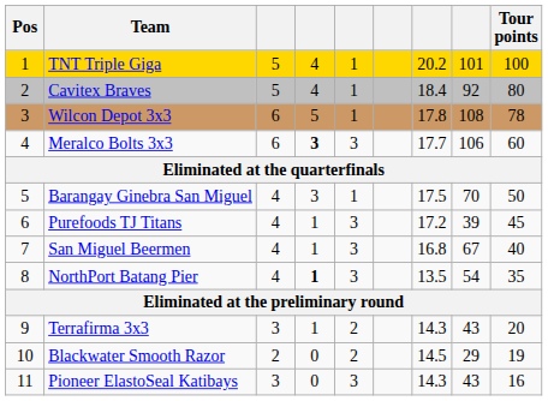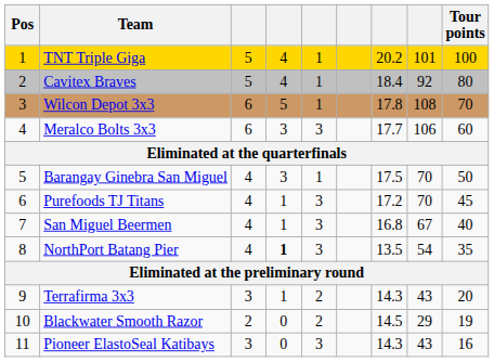Wilcon Depot 3x3 | Tour points: 78 -> 70
Meralco Bolts 3x3 | column 4: bold -> normal
Purefoods TJ Titans | column 8: 39 -> 70
